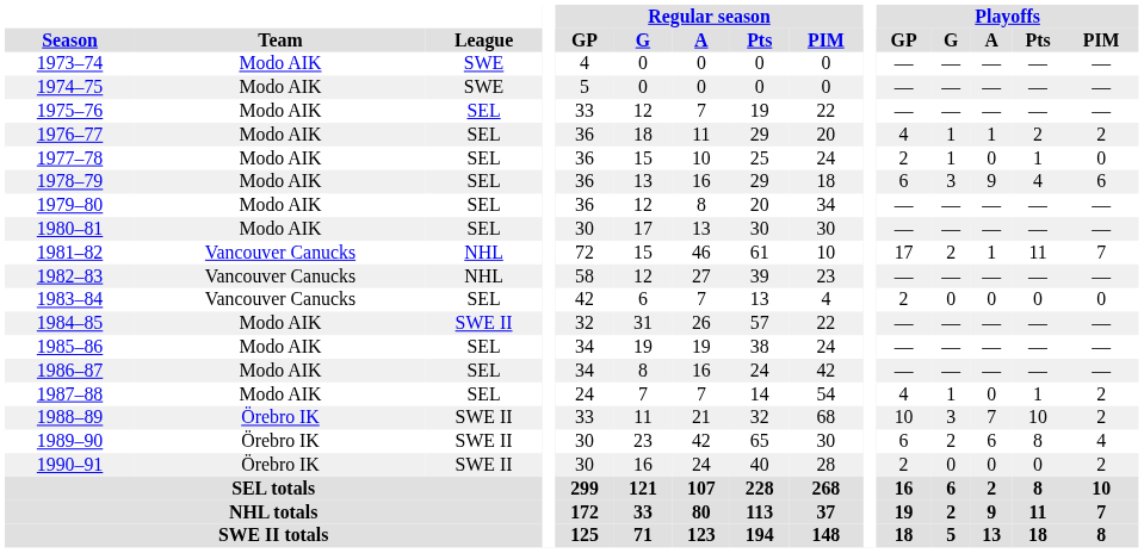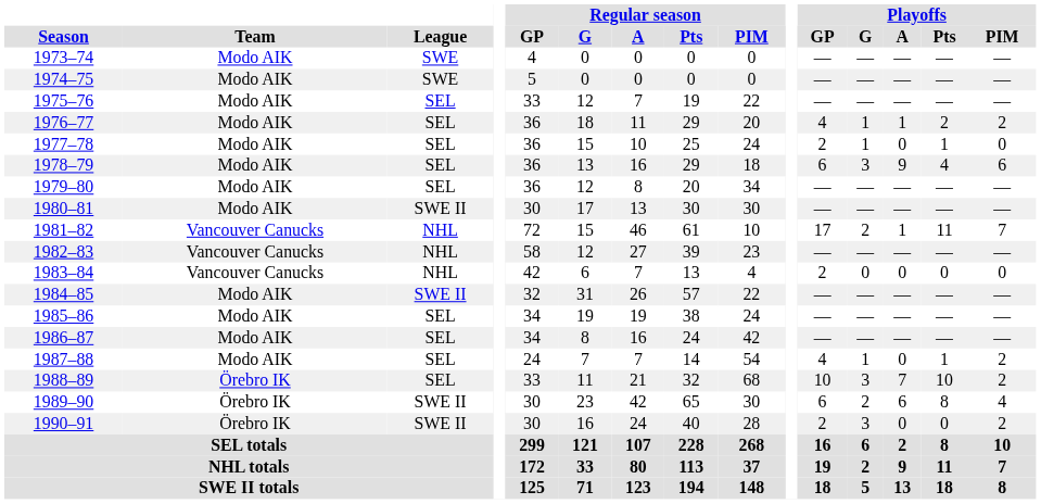1980–81 | League: SEL -> SWE II
1983–84 | League: SEL -> NHL
1988–89 | League: SWE II -> SEL
1990–91 | Playoffs / G: 0 -> 3
